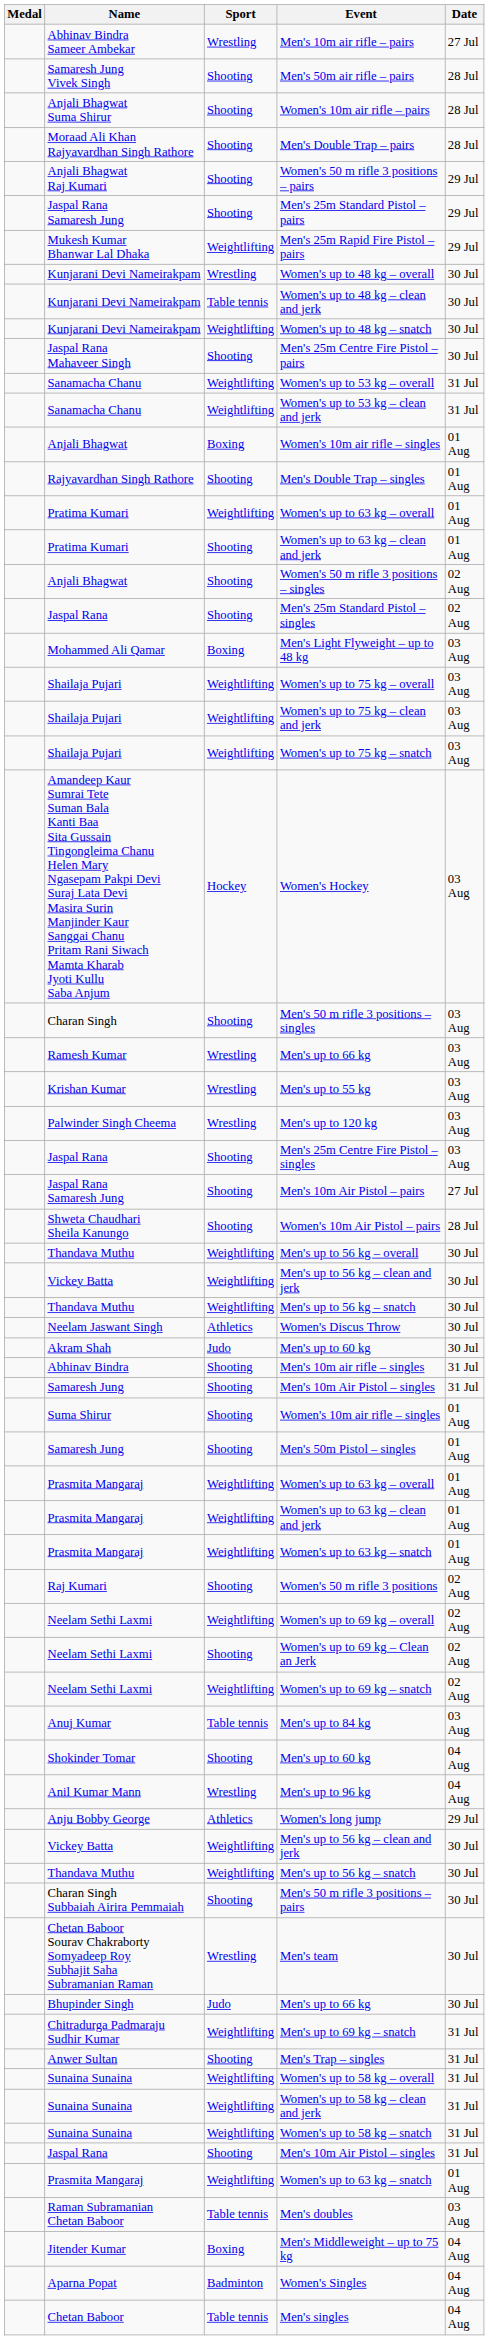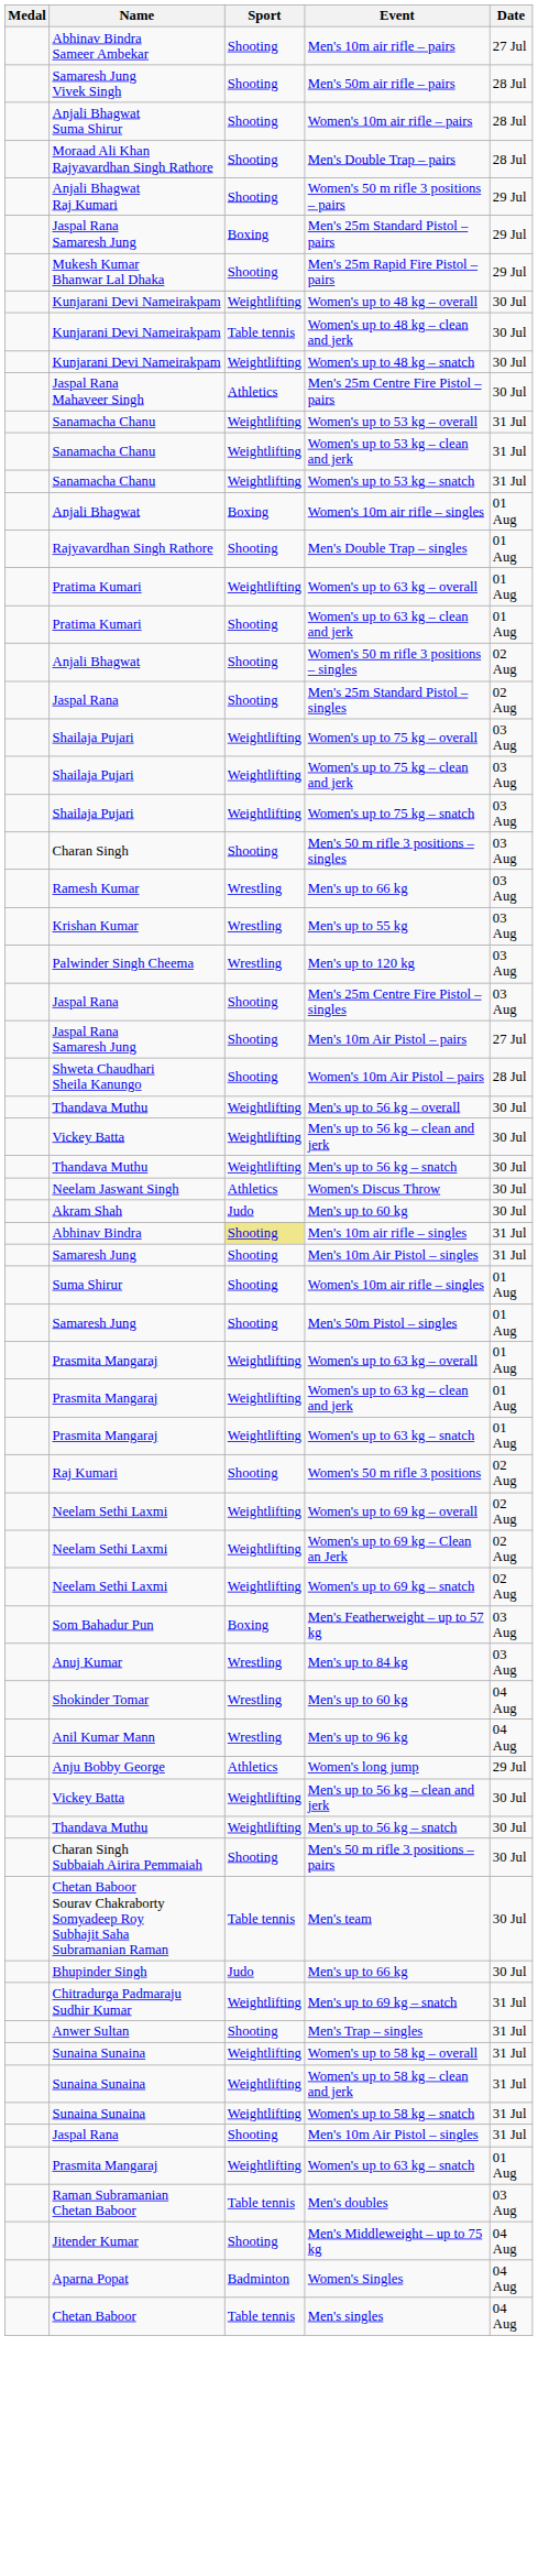Men's 10m air rifle – pairs | Sport: Wrestling -> Shooting
Men's 25m Standard Pistol – pairs | Sport: Shooting -> Boxing
Men's 25m Rapid Fire Pistol – pairs | Sport: Weightlifting -> Shooting
Women's up to 48 kg – overall | Sport: Wrestling -> Weightlifting
Men's 25m Centre Fire Pistol – pairs | Sport: Shooting -> Athletics
+ row: Sanamacha Chanu | Weightlifting | Women's up to 53 kg – snatch | 31 Jul
- row: Mohammed Ali Qamar | Boxing | Men's Light Flyweight – up to 48 kg | 03 Aug
- row: Amandeep Kaur Sumrai Tete Suman Bala Kanti Baa Sita Gussain Tingongleima Chanu Helen Mary Ngasepam Pakpi Devi Suraj Lata Devi Masira Surin Manjinder Kaur Sanggai Chanu Pritam Rani Siwach Mamta Kharab Jyoti Kullu Saba Anjum | Hockey | Women's Hockey | 03 Aug
Men's 10m air rifle – singles | Sport: no background -> khaki background
Women's up to 69 kg – Clean an Jerk | Sport: Shooting -> Weightlifting
+ row: Som Bahadur Pun | Boxing | Men's Featherweight – up to 57 kg | 03 Aug
Men's up to 84 kg | Sport: Table tennis -> Wrestling
Shokinder Tomar / Men's up to 60 kg | Sport: Shooting -> Wrestling
Men's team | Sport: Wrestling -> Table tennis
Men's Middleweight – up to 75 kg | Sport: Boxing -> Shooting
